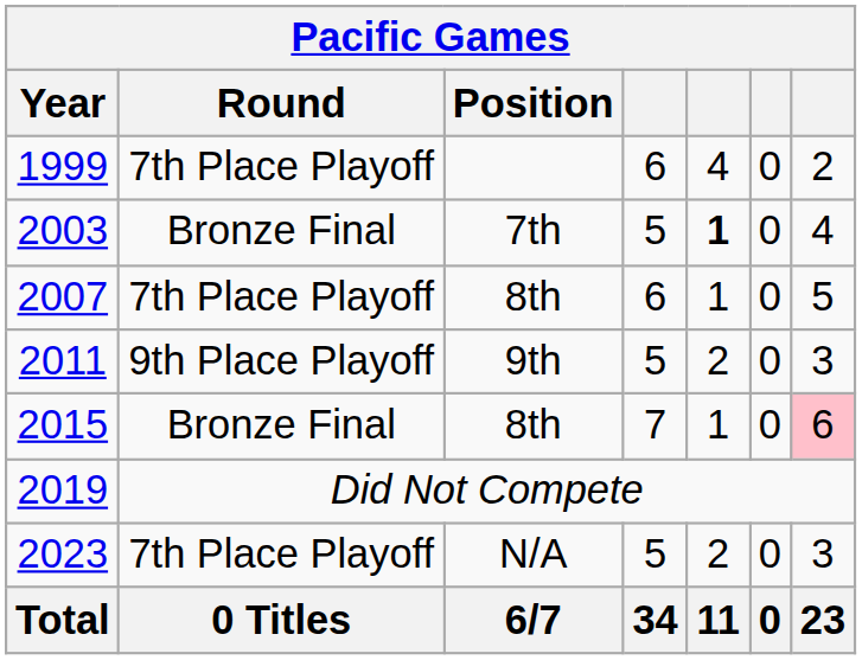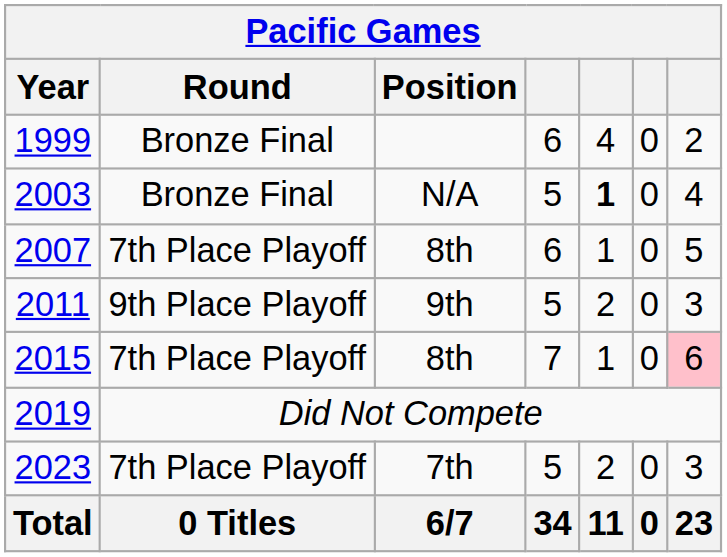1999 | Round: 7th Place Playoff -> Bronze Final
2003 | Position: 7th -> N/A
2015 | Round: Bronze Final -> 7th Place Playoff
2023 | Position: N/A -> 7th
